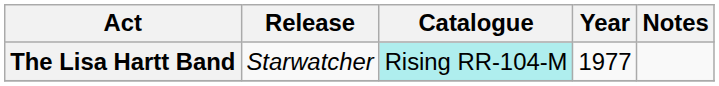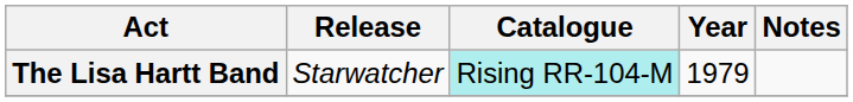The Lisa Hartt Band | Year: 1977 -> 1979
